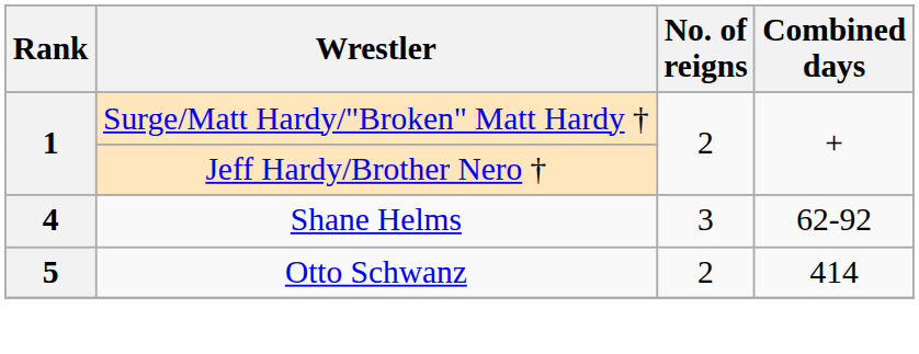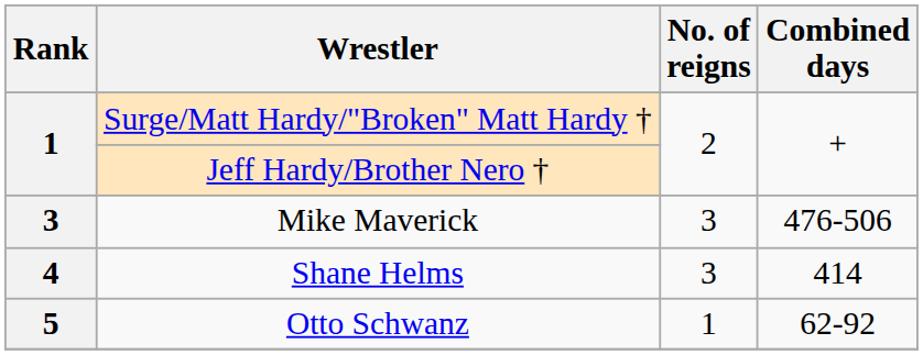+ row: 3 | Mike Maverick | 3 | 476-506
Shane Helms | Combined days: 62-92 -> 414
Otto Schwanz | No. of reigns: 2 -> 1
Otto Schwanz | Combined days: 414 -> 62-92
